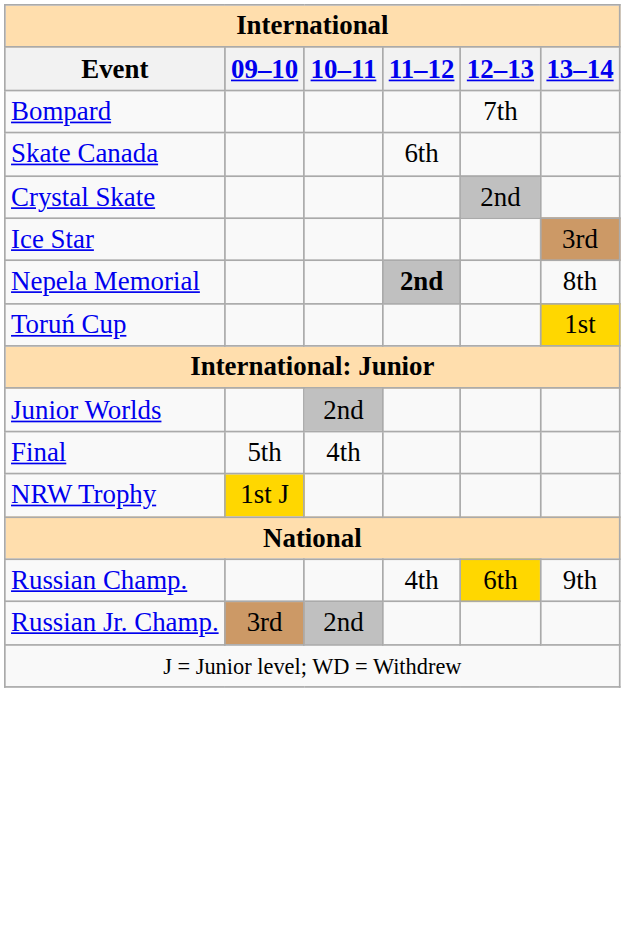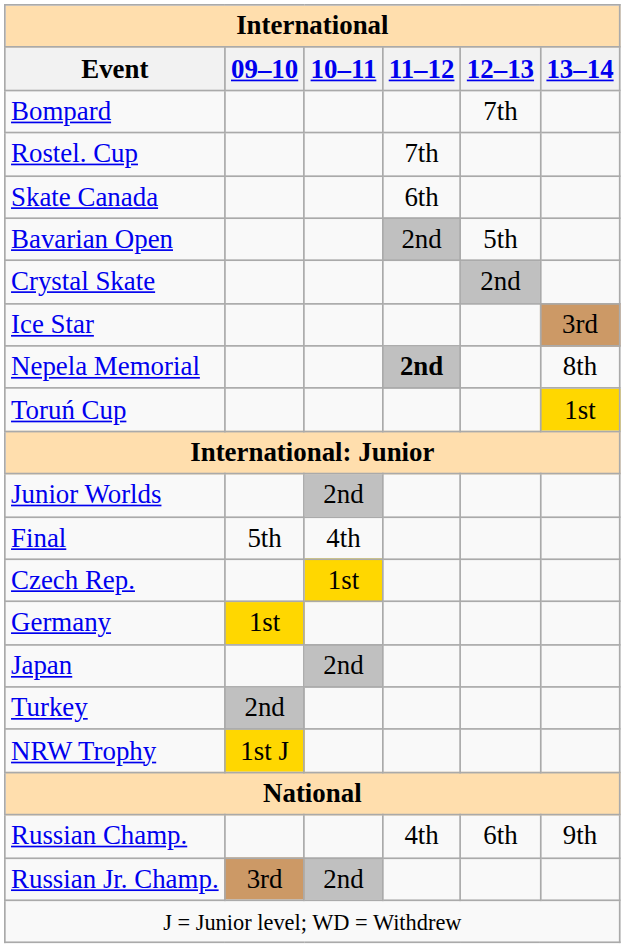+ row: Rostel. Cup | 7th
+ row: Bavarian Open | 2nd | 5th
+ row: Czech Rep. | 1st
+ row: Germany | 1st
+ row: Japan | 2nd
+ row: Turkey | 2nd
Russian Champ. | 12–13: gold background -> no background
